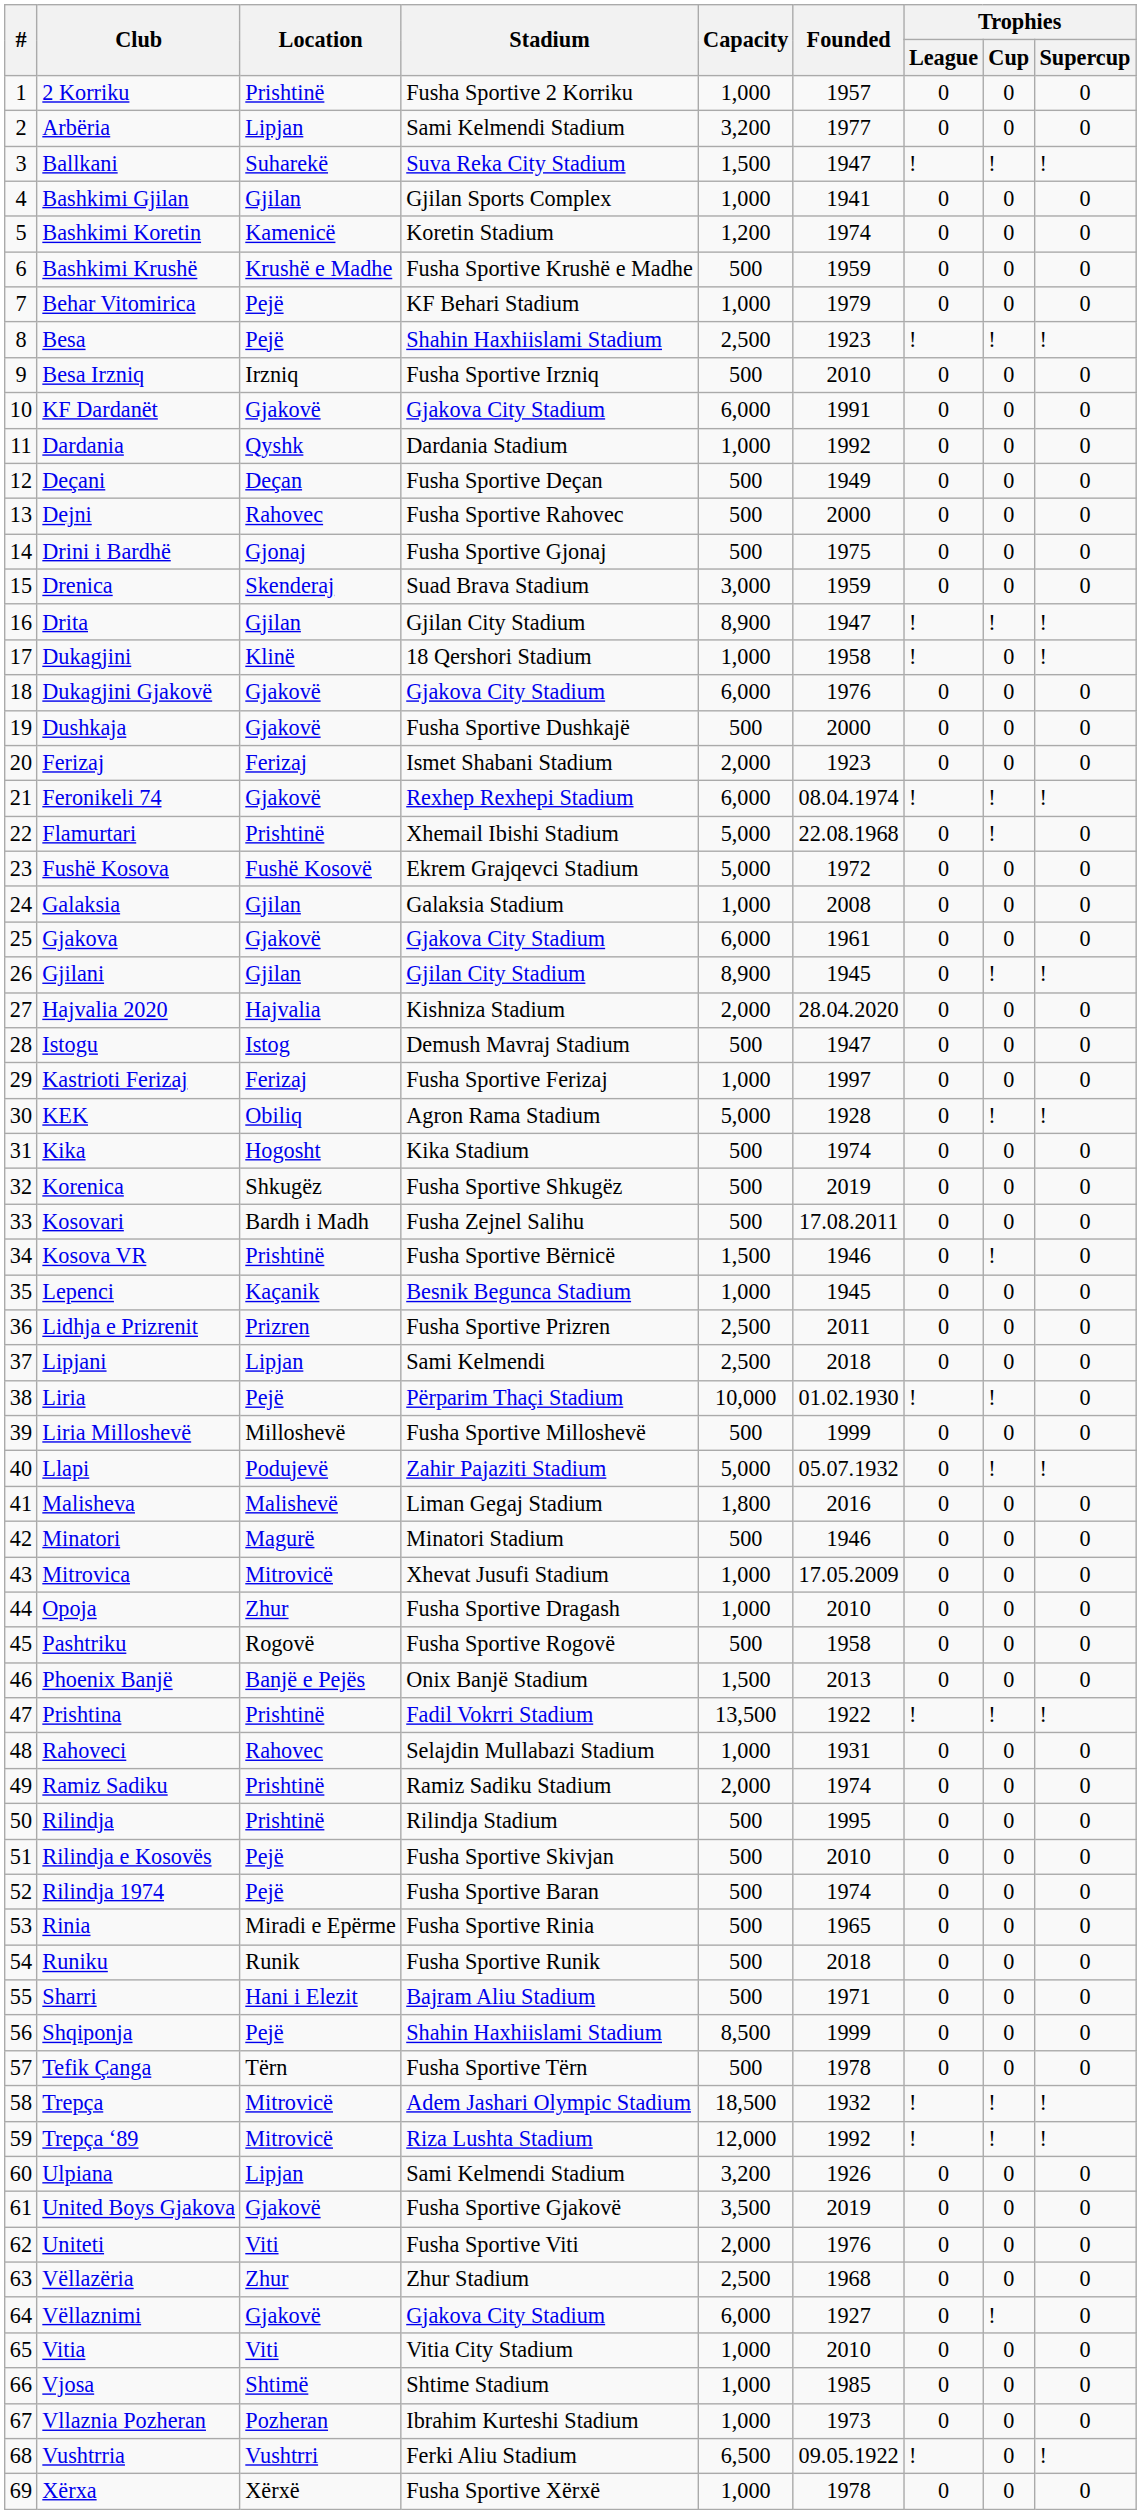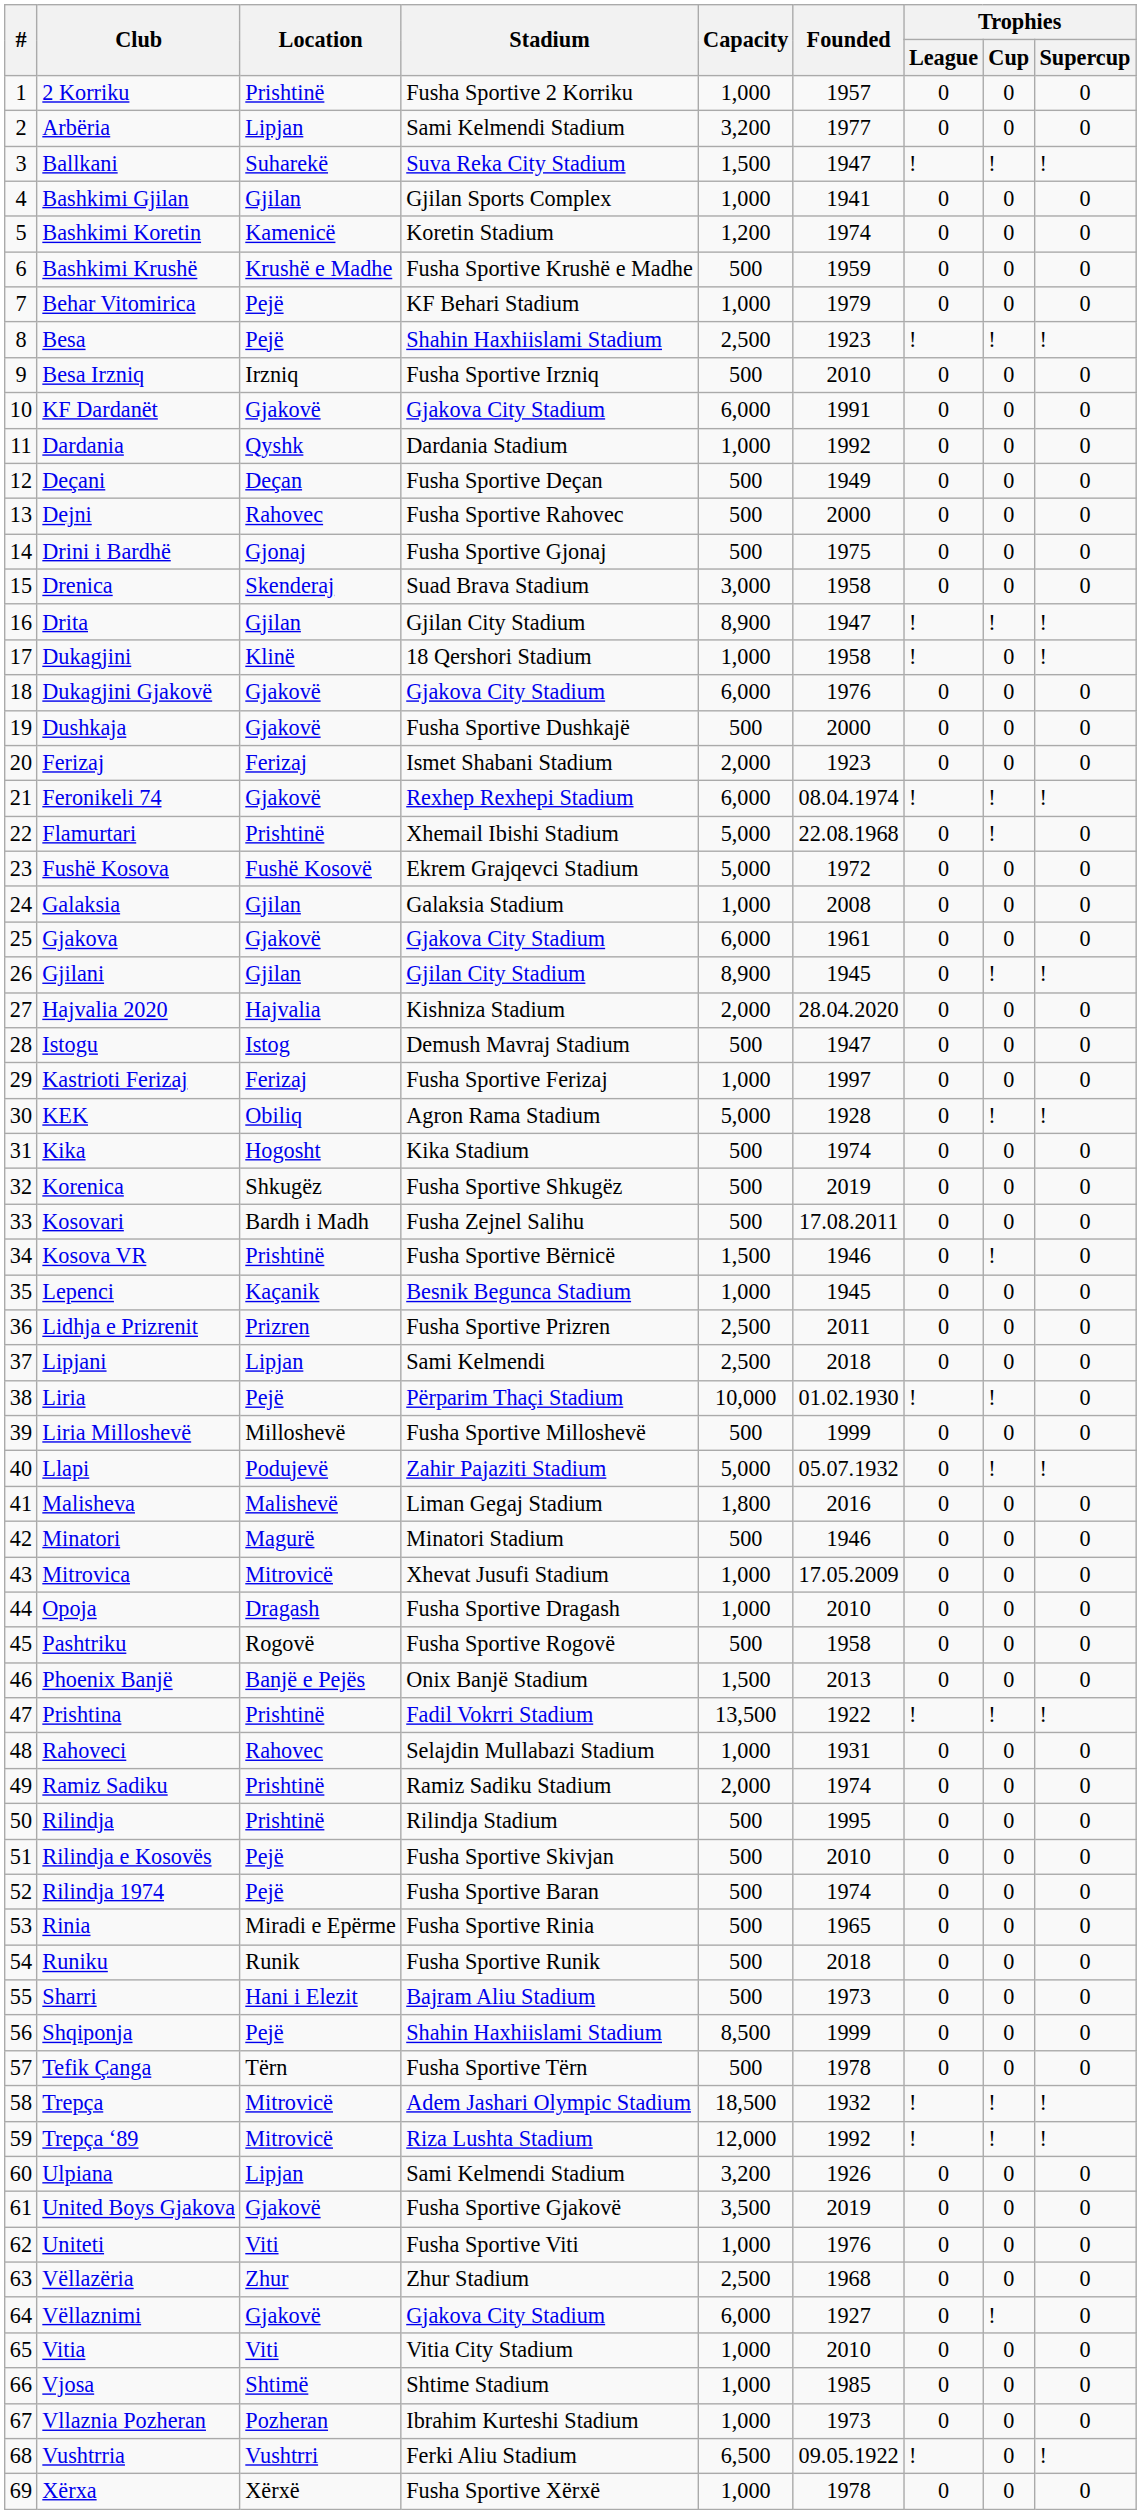Drenica | Founded: 1959 -> 1958
Opoja | Location: Zhur -> Dragash
Sharri | Founded: 1971 -> 1973
Uniteti | Capacity: 2,000 -> 1,000
